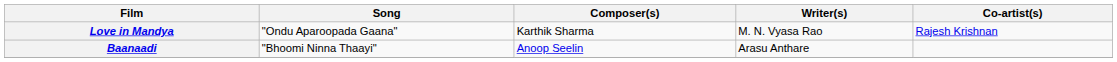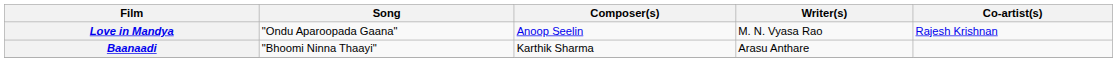Love in Mandya | Composer(s): Karthik Sharma -> Anoop Seelin
Baanaadi | Composer(s): Anoop Seelin -> Karthik Sharma
